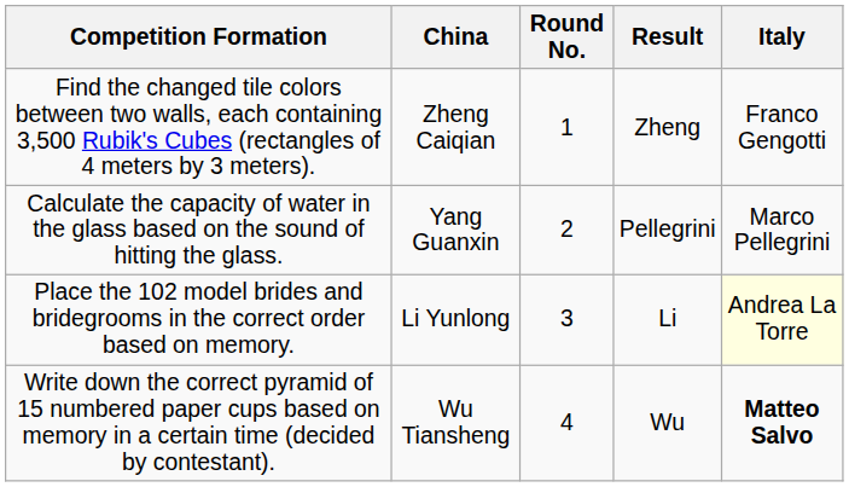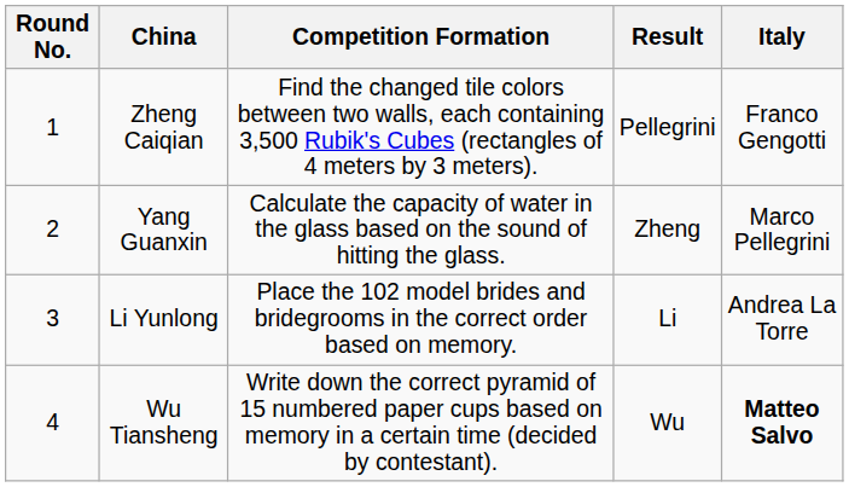columns swapped: Round No. <-> Competition Formation
Zheng Caiqian | Result: Zheng -> Pellegrini
Yang Guanxin | Result: Pellegrini -> Zheng
Li Yunlong | Italy: lightyellow background -> no background
